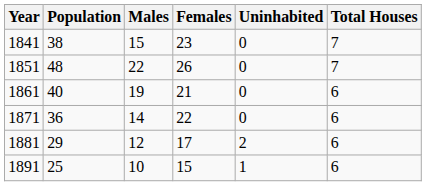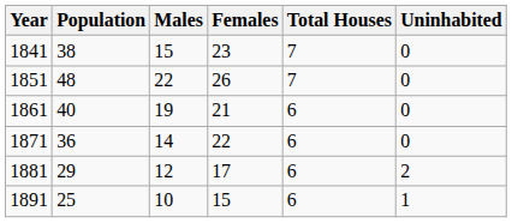columns swapped: Total Houses <-> Uninhabited
